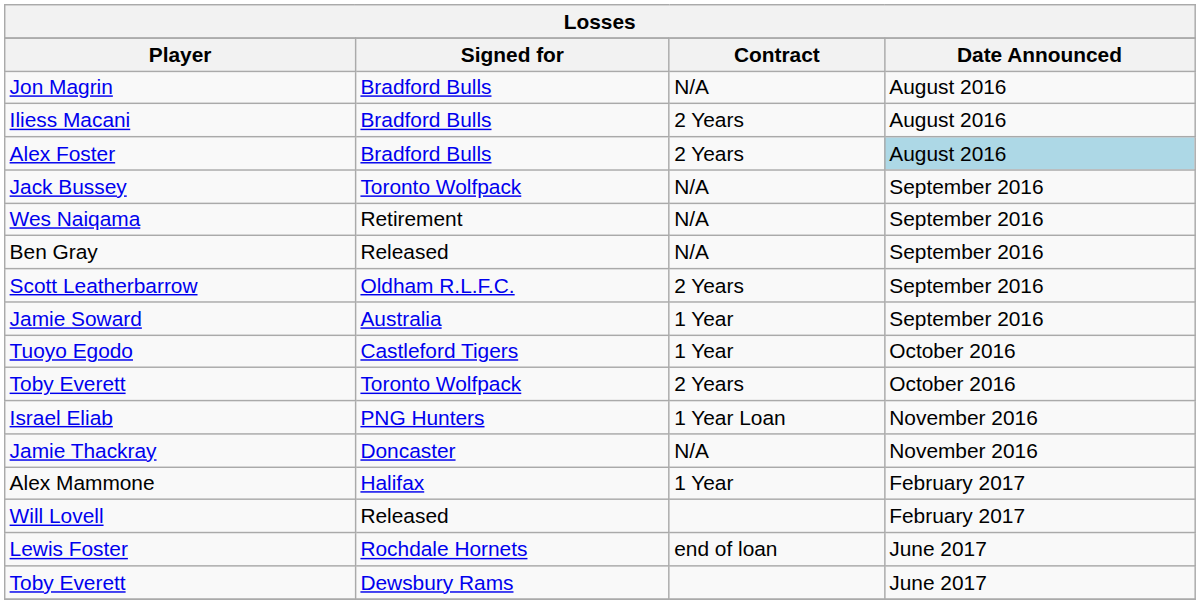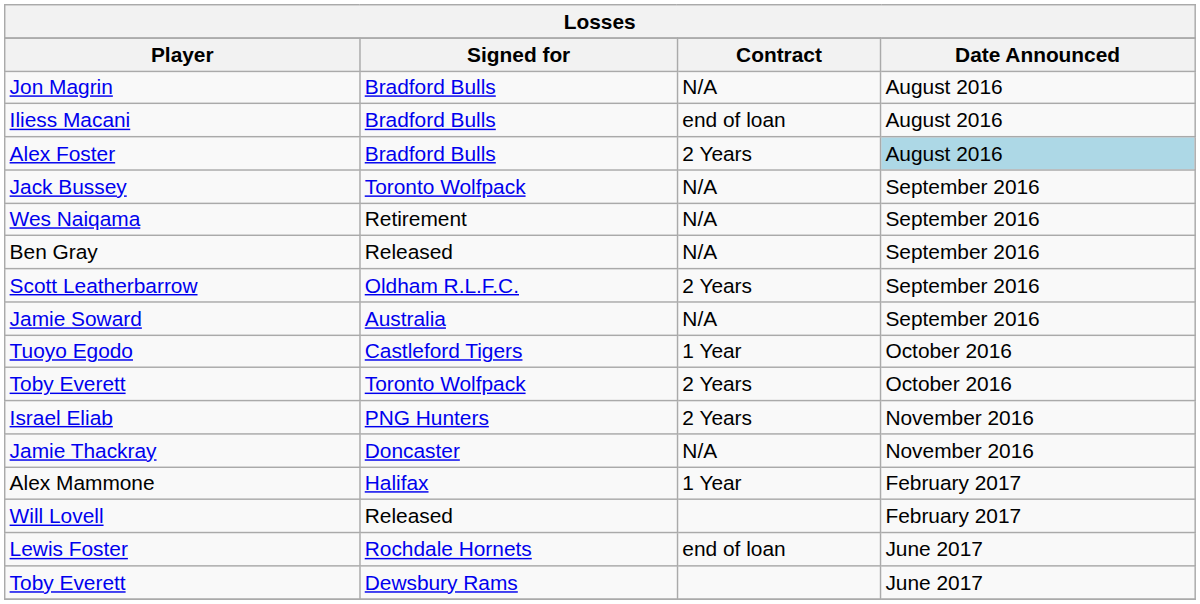Iliess Macani | Contract: 2 Years -> end of loan
Jamie Soward | Contract: 1 Year -> N/A
Israel Eliab | Contract: 1 Year Loan -> 2 Years
